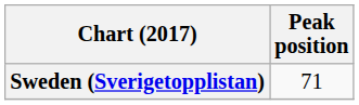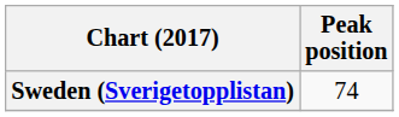Sweden (Sverigetopplistan) | Peak position: 71 -> 74
